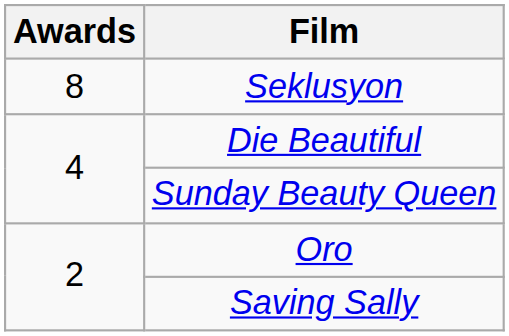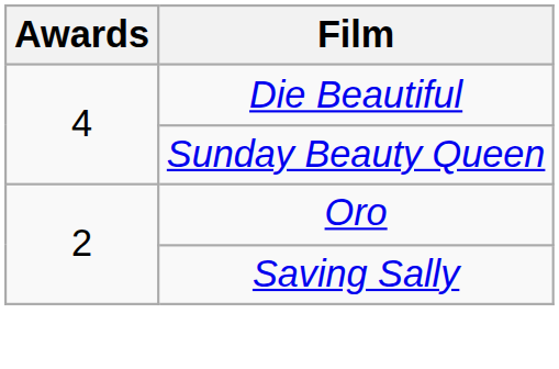- row: 8 | Seklusyon
